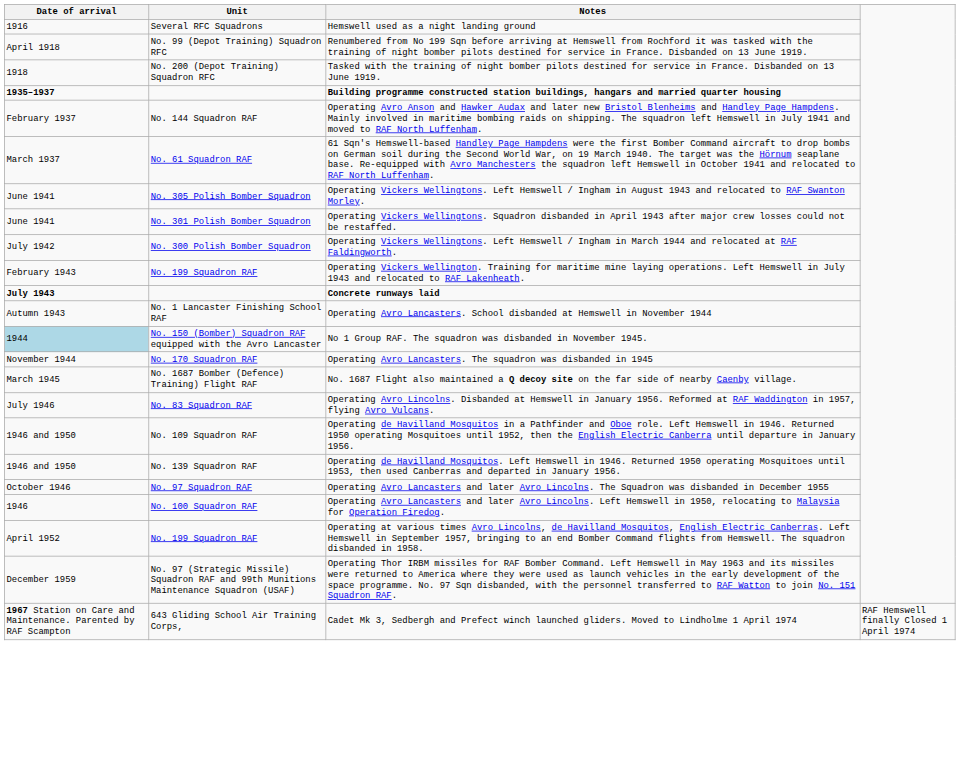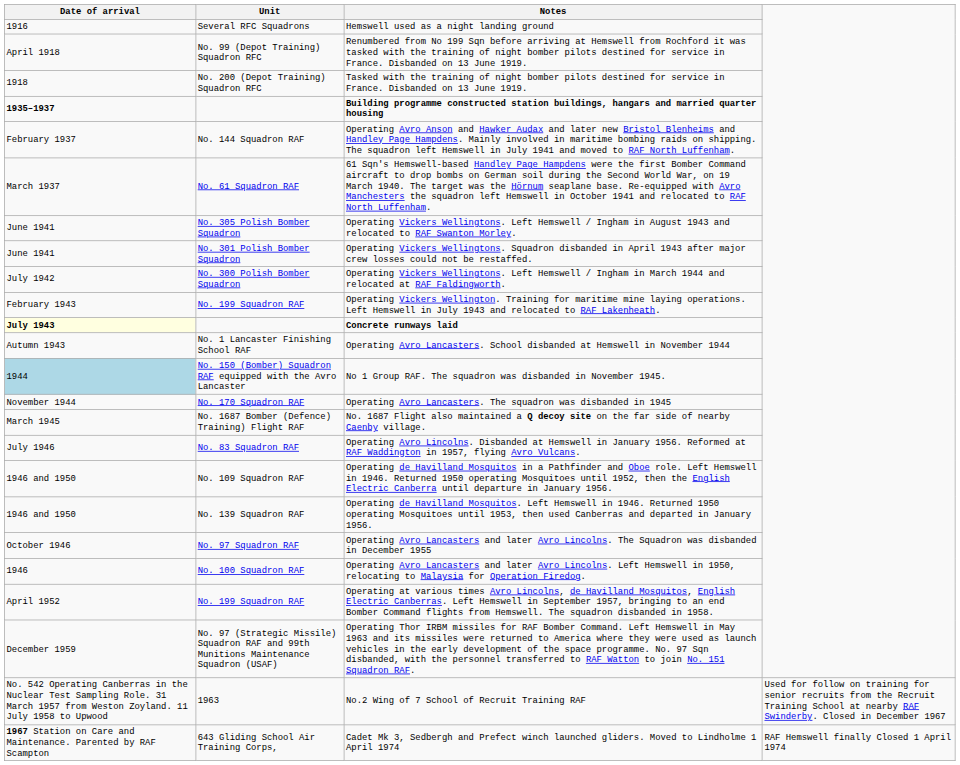Concrete runways laid | Date of arrival: no background -> lightyellow background
+ row: No. 542 Operating Canberras in the Nuclear Test Sampling Role. 31 March 1957 from Weston Zoyland. 11 July 1958 to Upwood | 1963 | No.2 Wing of 7 School of Recruit Training RAF | Used for follow on training for senior recruits from the Recruit Training School at nearby RAF Swinderby. Closed in December 1967
